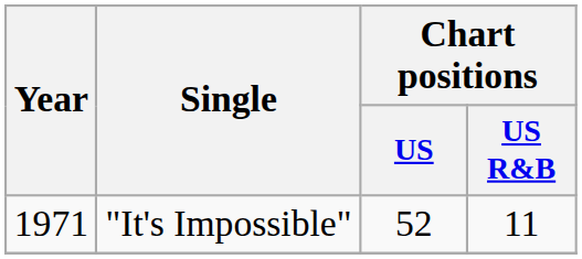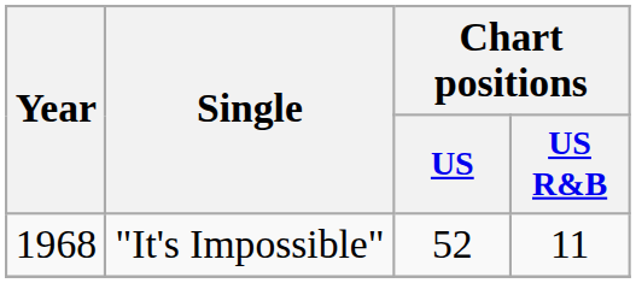"It's Impossible" | Year: 1971 -> 1968
